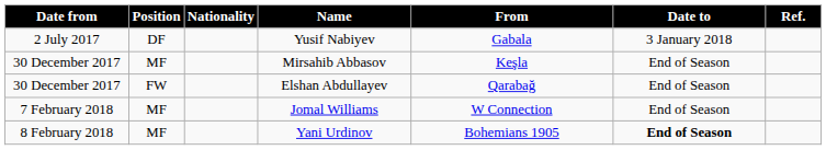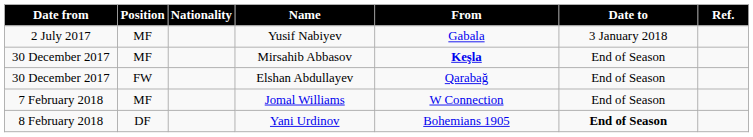Yusif Nabiyev | Position: DF -> MF
Mirsahib Abbasov | From: normal -> bold
Yani Urdinov | Position: MF -> DF
